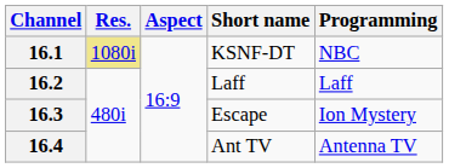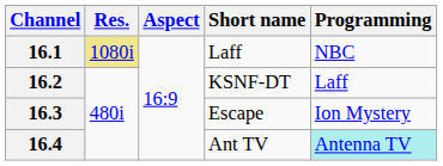16.1 | Short name: KSNF-DT -> Laff
16.2 | Short name: Laff -> KSNF-DT
16.4 | Programming: no background -> paleturquoise background
